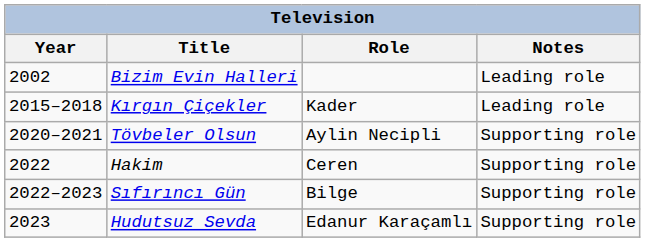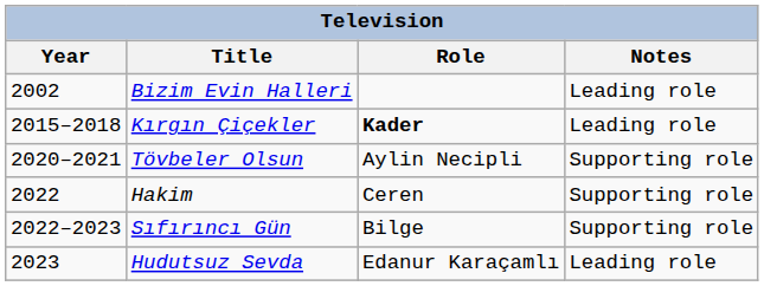Kırgın Çiçekler | Role: normal -> bold
Hudutsuz Sevda | Notes: Supporting role -> Leading role
